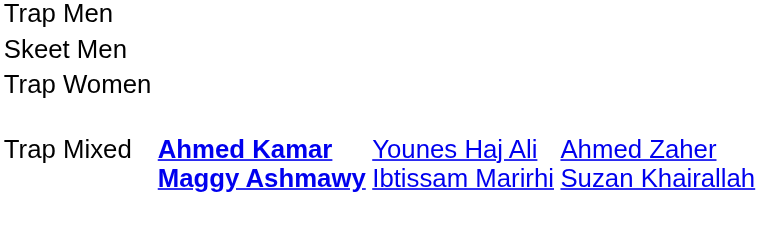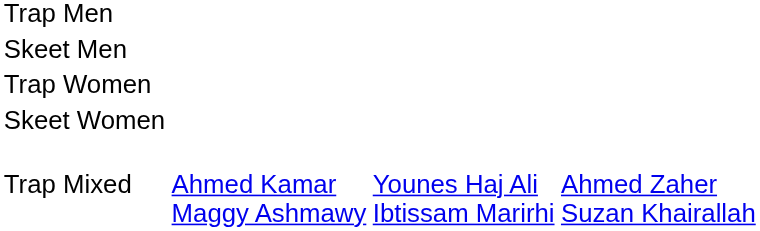+ row: Skeet Women
Trap Mixed | column 2: bold -> normal
